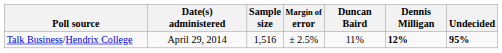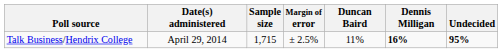Talk Business/Hendrix College | Sample size: 1,516 -> 1,715
Talk Business/Hendrix College | Dennis Milligan: 12% -> 16%
